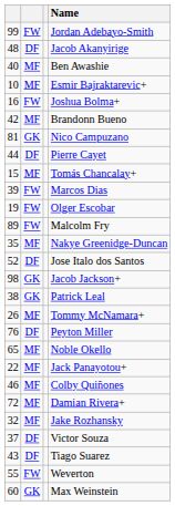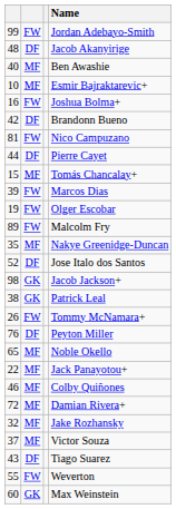Brandonn Bueno | column 2: MF -> DF
Nico Campuzano | column 2: GK -> FW
Tommy McNamara+ | column 2: MF -> FW
Victor Souza | column 2: DF -> MF
